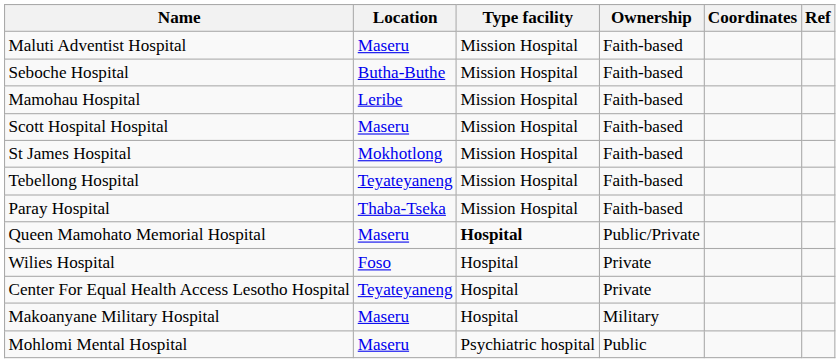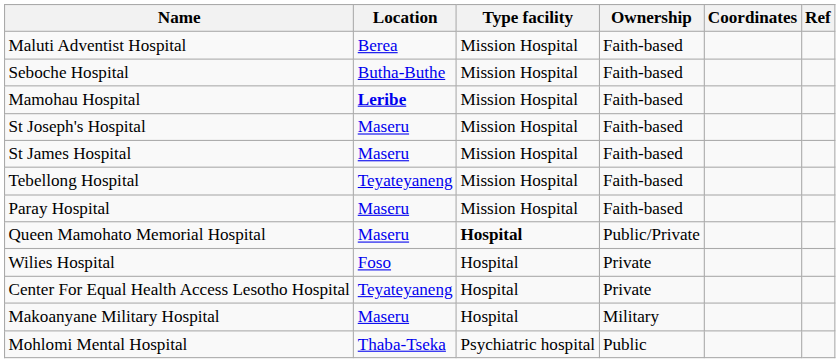Maluti Adventist Hospital | Location: Maseru -> Berea
Mamohau Hospital | Location: normal -> bold
- row: Scott Hospital Hospital | Maseru | Mission Hospital | Faith-based
+ row: St Joseph's Hospital | Maseru | Mission Hospital | Faith-based
St James Hospital | Location: Mokhotlong -> Maseru
Paray Hospital | Location: Thaba-Tseka -> Maseru
Mohlomi Mental Hospital | Location: Maseru -> Thaba-Tseka
